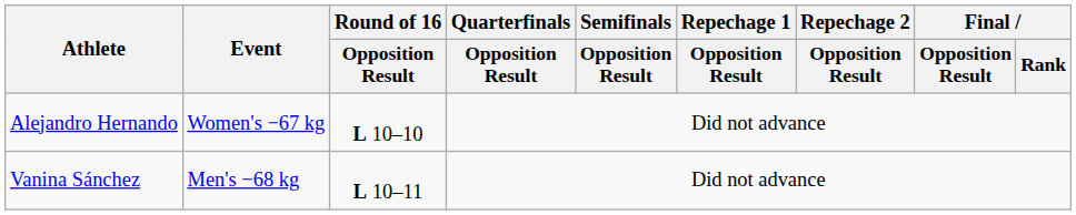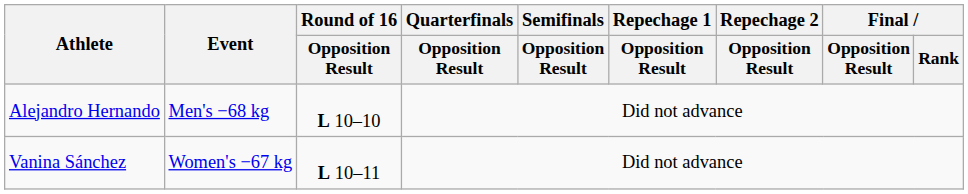Alejandro Hernando | Event: Women's −67 kg -> Men's −68 kg
Vanina Sánchez | Event: Men's −68 kg -> Women's −67 kg
